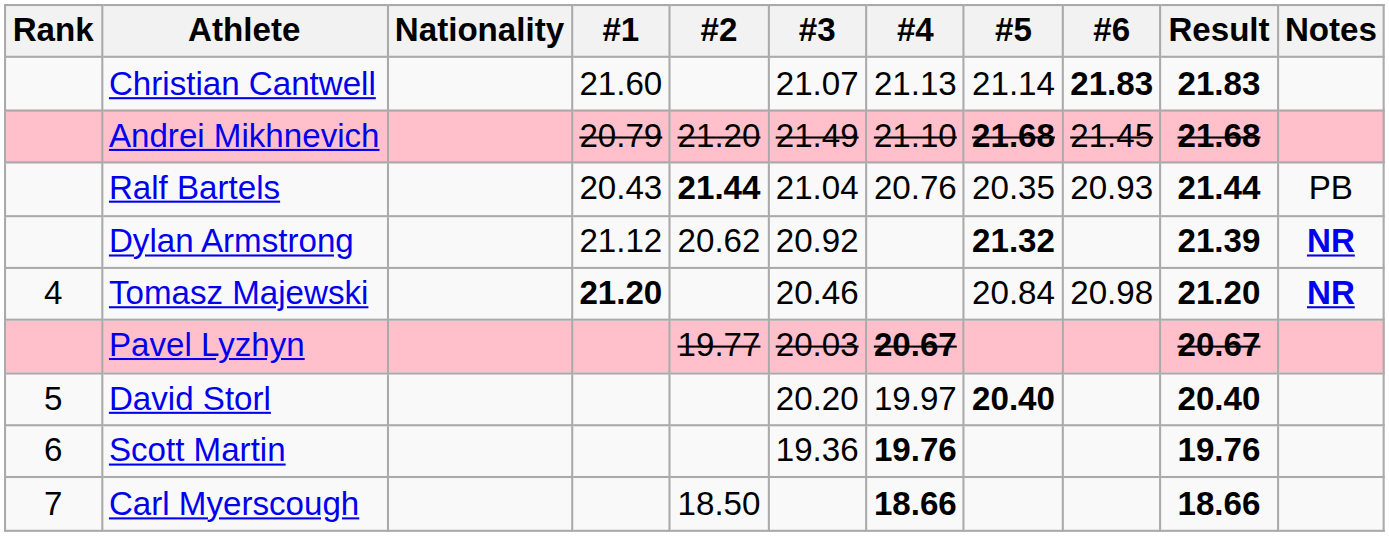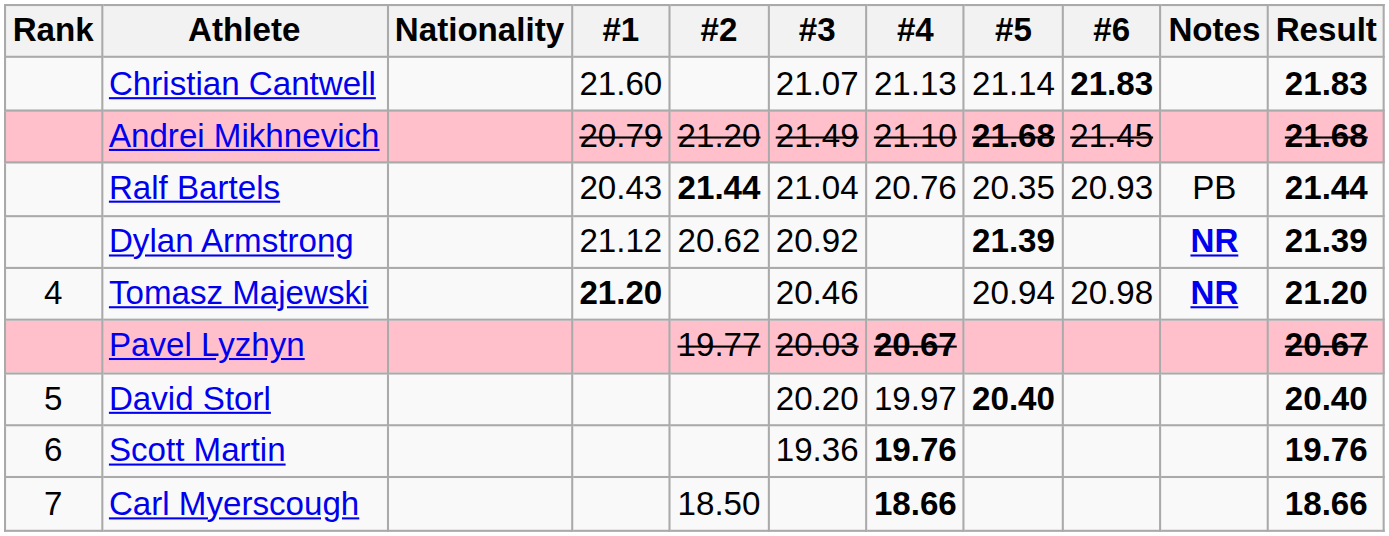columns swapped: Result <-> Notes
Dylan Armstrong | #5: 21.32 -> 21.39
Tomasz Majewski | #5: 20.84 -> 20.94
